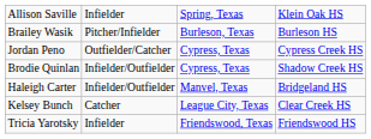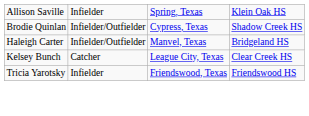- row: Brailey Wasik | Pitcher/Infielder | Burleson, Texas | Burleson HS
- row: Jordan Peno | Outfielder/Catcher | Cypress, Texas | Cypress Creek HS
